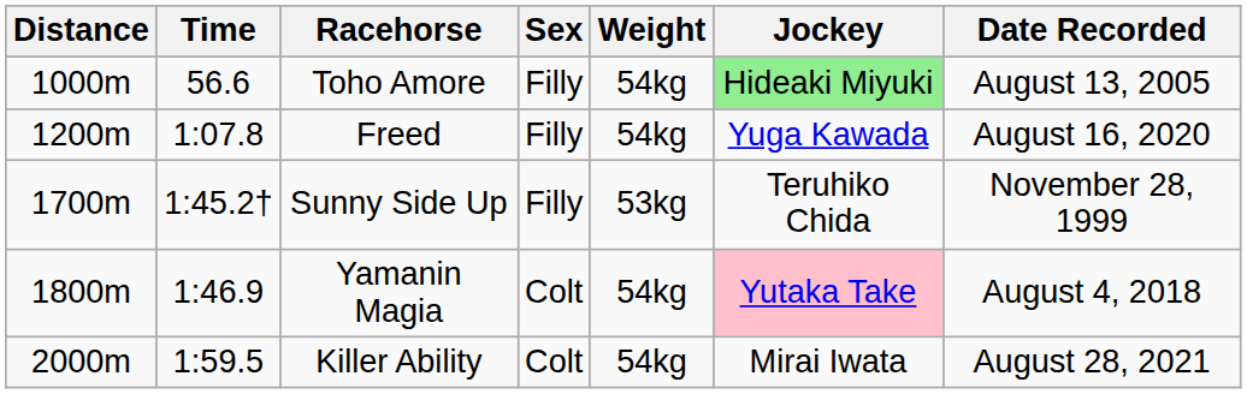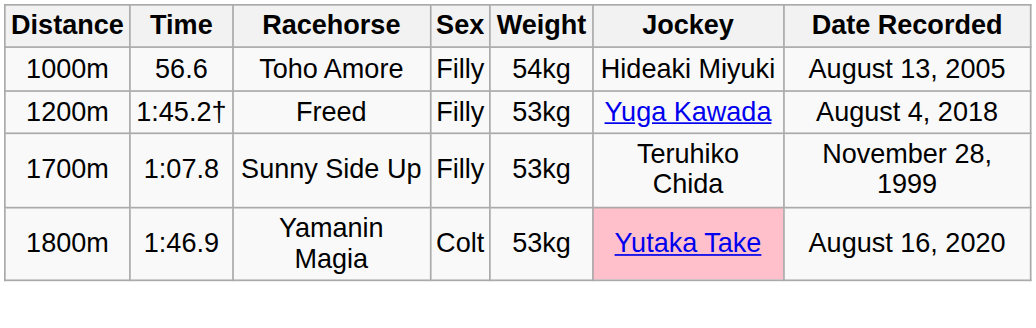Toho Amore | Jockey: lightgreen background -> no background
Freed | Time: 1:07.8 -> 1:45.2†
Freed | Weight: 54kg -> 53kg
Freed | Date Recorded: August 16, 2020 -> August 4, 2018
Sunny Side Up | Time: 1:45.2† -> 1:07.8
Yamanin Magia | Weight: 54kg -> 53kg
Yamanin Magia | Date Recorded: August 4, 2018 -> August 16, 2020
- row: 2000m | 1:59.5 | Killer Ability | Colt | 54kg | Mirai Iwata | August 28, 2021
